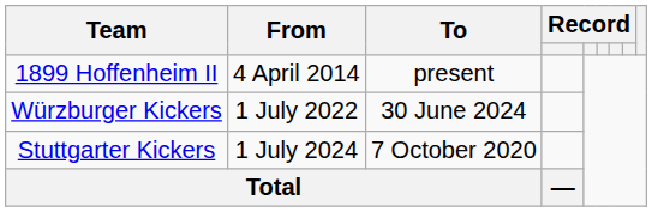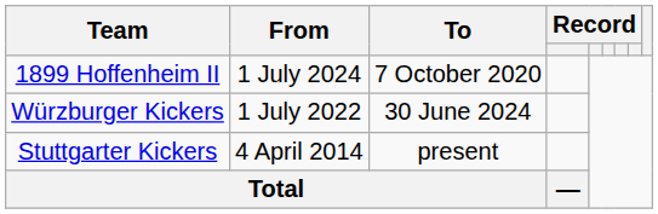1899 Hoffenheim II | From: 4 April 2014 -> 1 July 2024
1899 Hoffenheim II | To: present -> 7 October 2020
Stuttgarter Kickers | From: 1 July 2024 -> 4 April 2014
Stuttgarter Kickers | To: 7 October 2020 -> present
